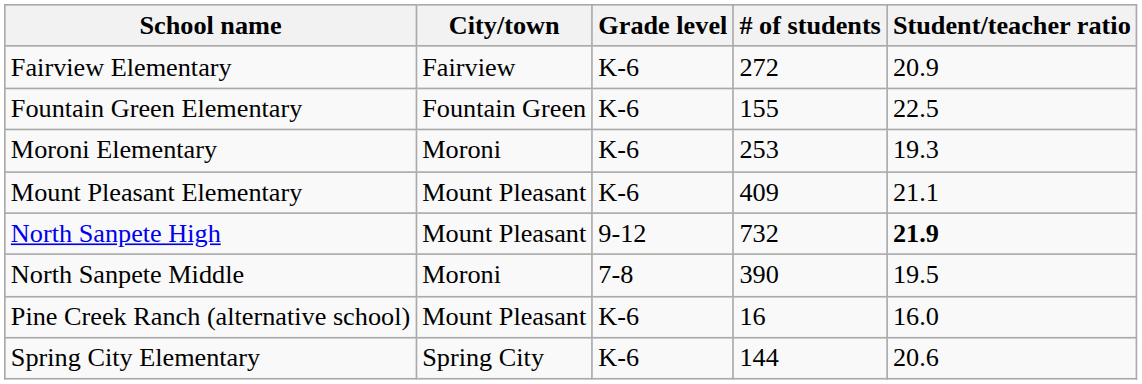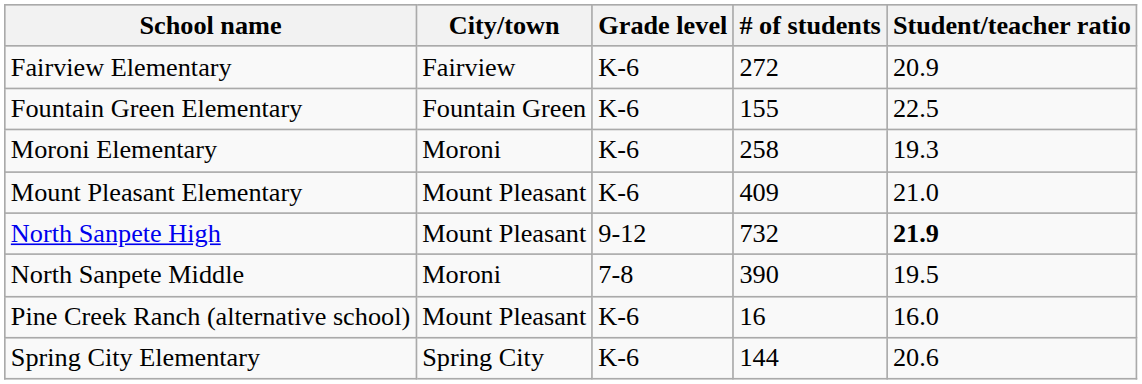Moroni Elementary | # of students: 253 -> 258
Mount Pleasant Elementary | Student/teacher ratio: 21.1 -> 21.0
